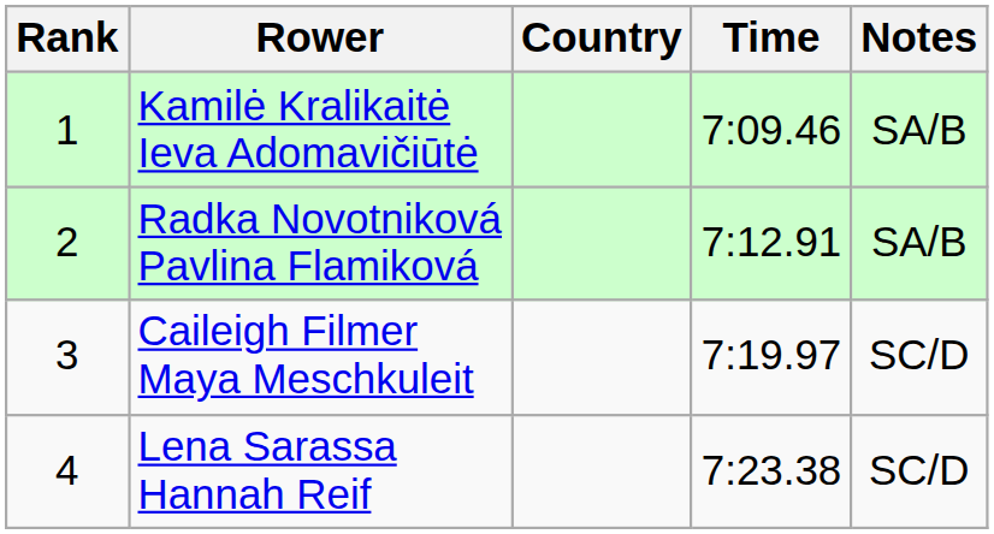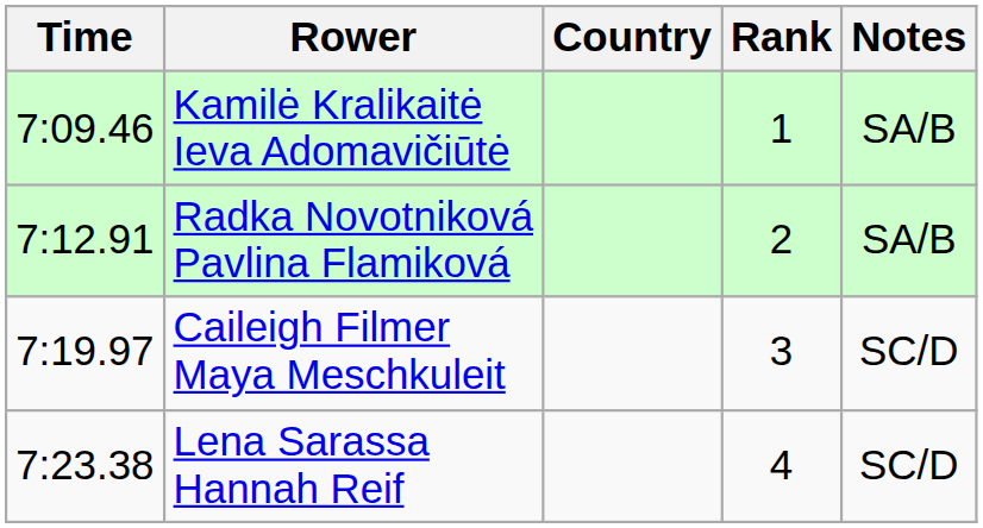columns swapped: Rank <-> Time
